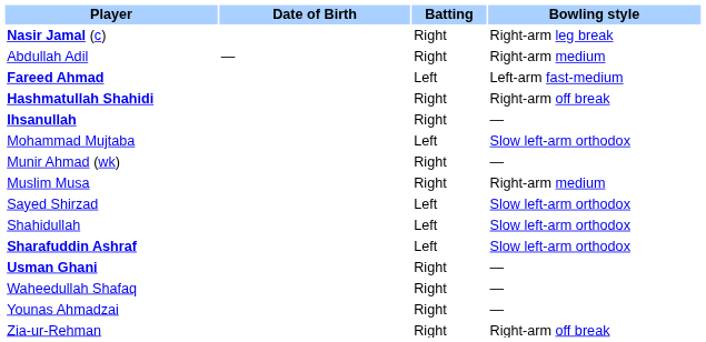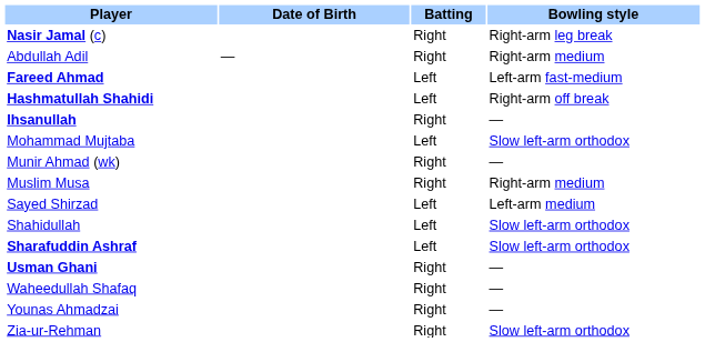Hashmatullah Shahidi | Batting: Right -> Left
Sayed Shirzad | Bowling style: Slow left-arm orthodox -> Left-arm medium
Zia-ur-Rehman | Bowling style: Right-arm off break -> Slow left-arm orthodox
